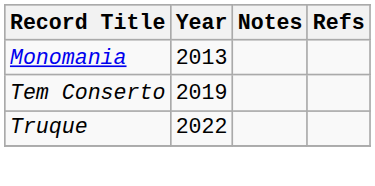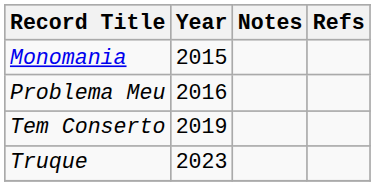Monomania | Year: 2013 -> 2015
+ row: Problema Meu | 2016
Truque | Year: 2022 -> 2023
